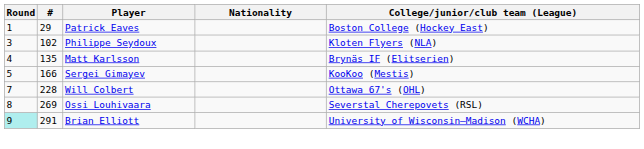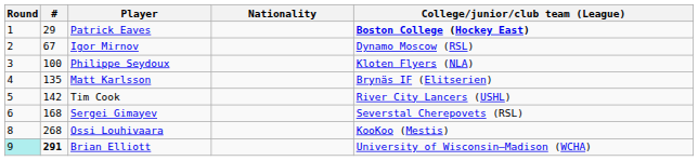Patrick Eaves | College/junior/club team (League): normal -> bold
+ row: 2 | 67 | Igor Mirnov | Dynamo Moscow (RSL)
Philippe Seydoux | #: 102 -> 100
+ row: 5 | 142 | Tim Cook | River City Lancers (USHL)
Sergei Gimayev | Round: 5 -> 6
Sergei Gimayev | #: 166 -> 168
Sergei Gimayev | College/junior/club team (League): KooKoo (Mestis) -> Severstal Cherepovets (RSL)
- row: 7 | 228 | Will Colbert | Ottawa 67's (OHL)
Ossi Louhivaara | #: 269 -> 268
Ossi Louhivaara | College/junior/club team (League): Severstal Cherepovets (RSL) -> KooKoo (Mestis)
Brian Elliott | #: normal -> bold
